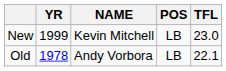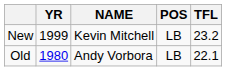New | TFL: 23.0 -> 23.2
Old | YR: 1978 -> 1980
